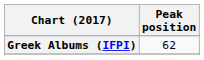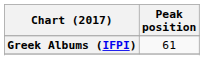Greek Albums (IFPI) | Peak position: 62 -> 61
